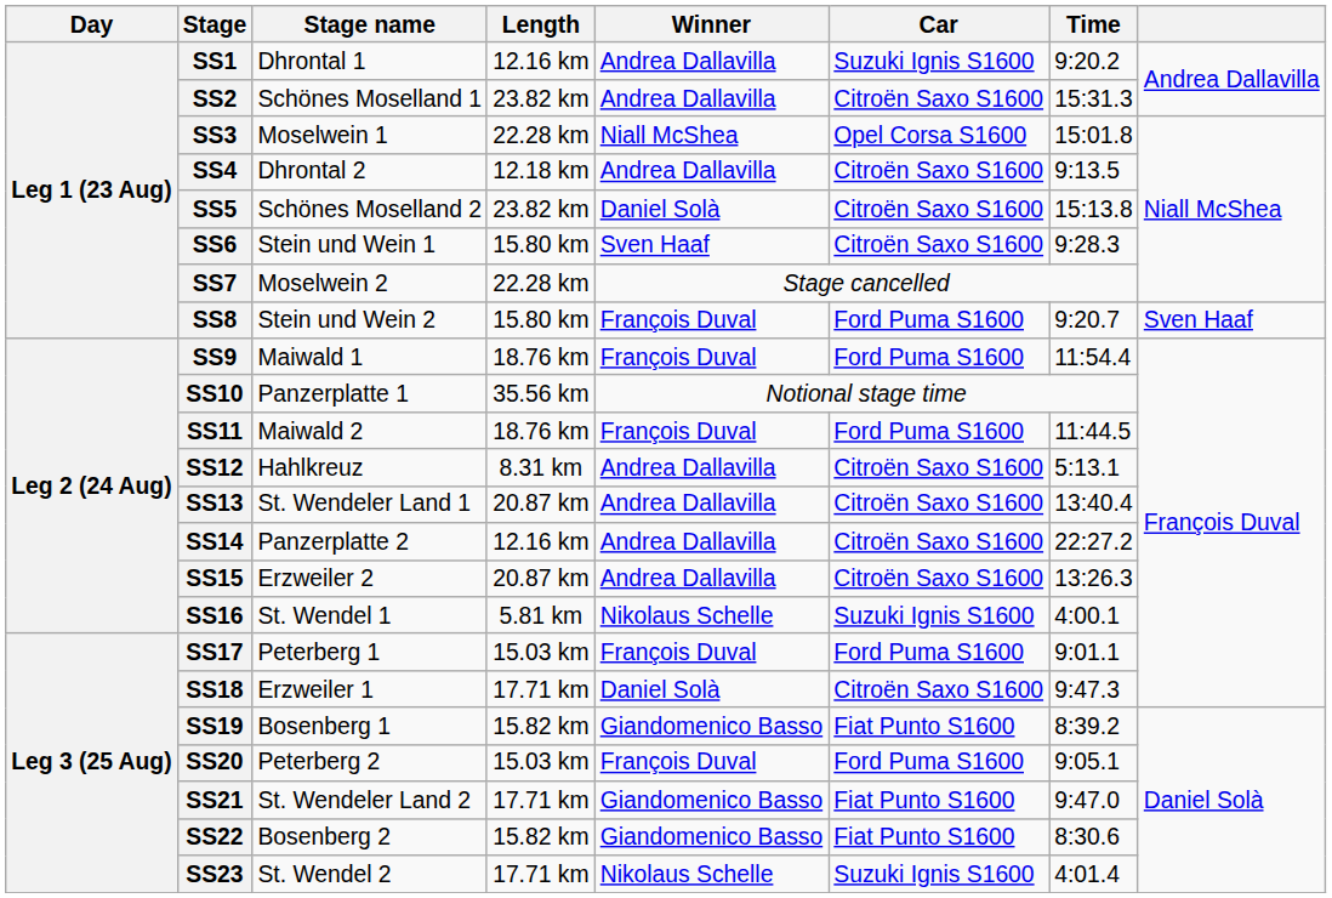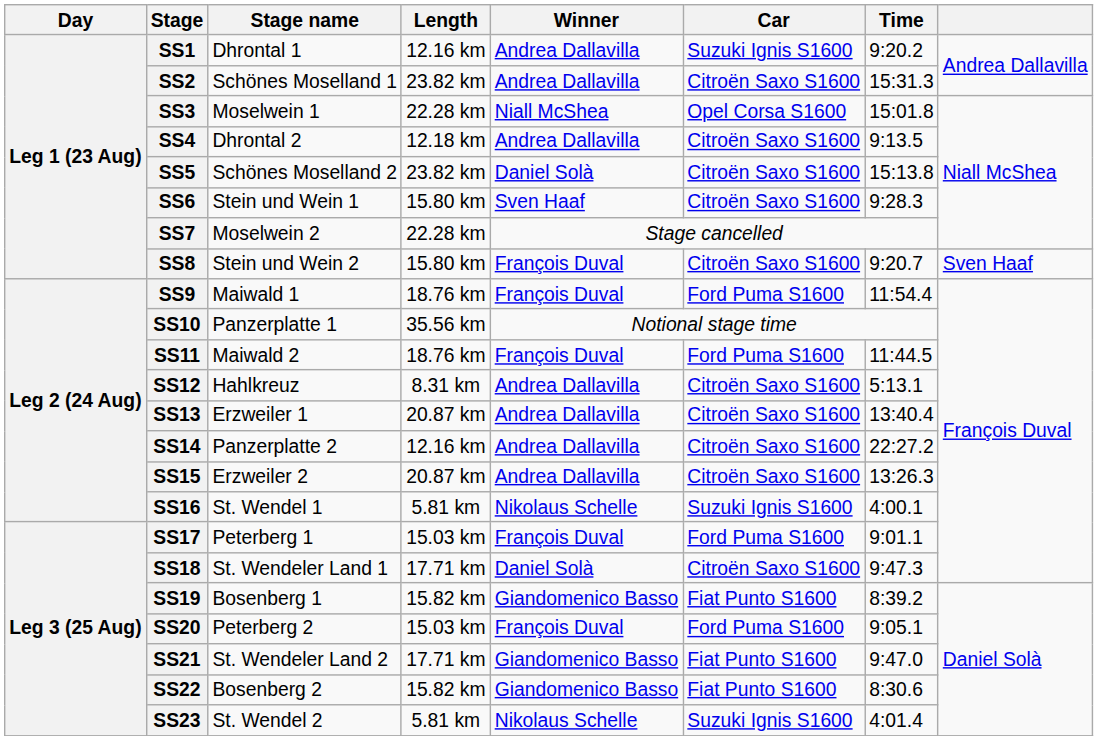SS8 | Car: Ford Puma S1600 -> Citroën Saxo S1600
SS13 | Stage name: St. Wendeler Land 1 -> Erzweiler 1
SS18 | Stage name: Erzweiler 1 -> St. Wendeler Land 1
SS23 | Length: 17.71 km -> 5.81 km
